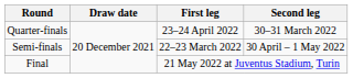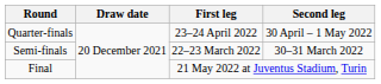Quarter-finals | Second leg: 30–31 March 2022 -> 30 April – 1 May 2022
Semi-finals | Second leg: 30 April – 1 May 2022 -> 30–31 March 2022
